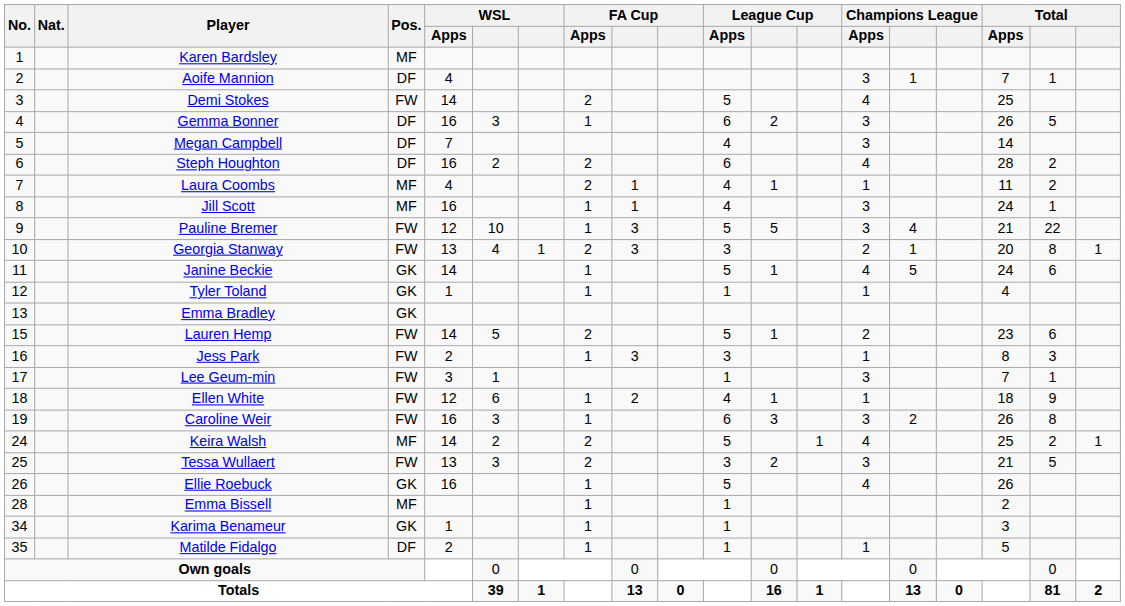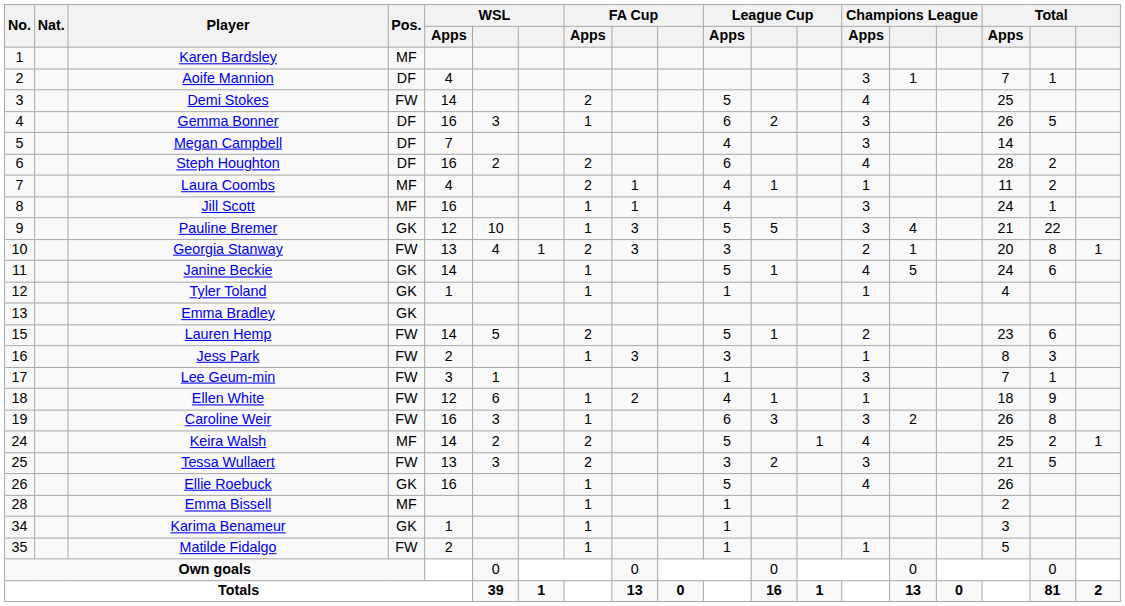Pauline Bremer | Pos.: FW -> GK
Matilde Fidalgo | Pos.: DF -> FW
